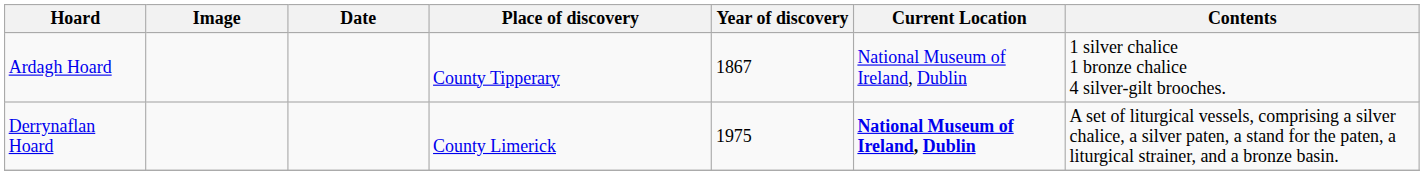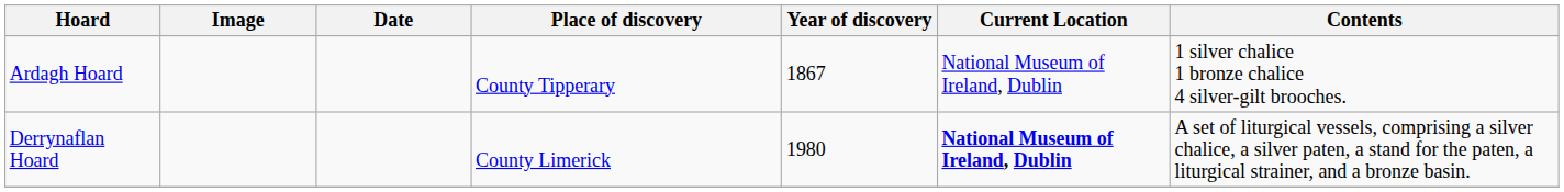Derrynaflan Hoard | Year of discovery: 1975 -> 1980
